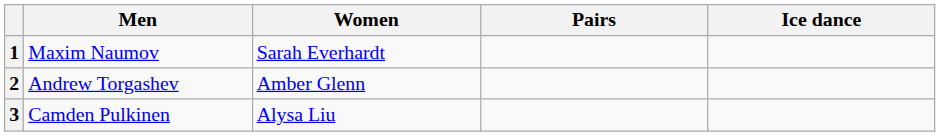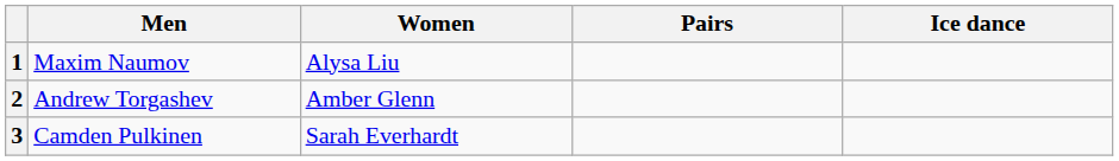1 | Women: Sarah Everhardt -> Alysa Liu
3 | Women: Alysa Liu -> Sarah Everhardt
